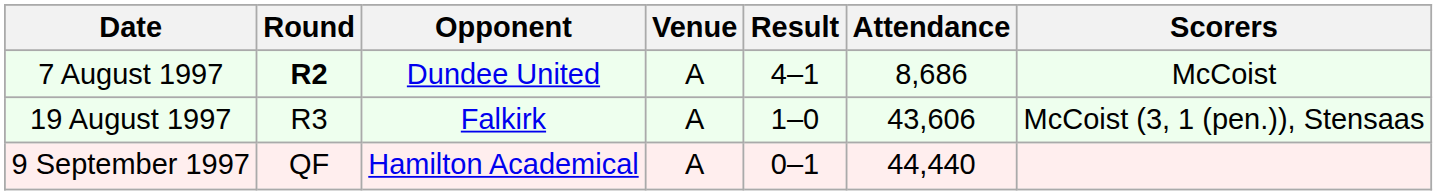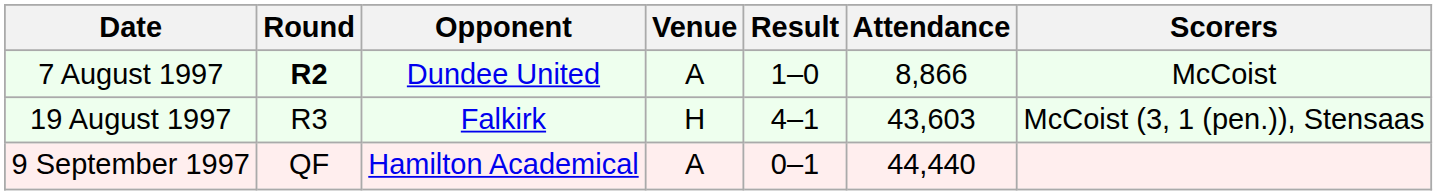7 August 1997 | Result: 4–1 -> 1–0
7 August 1997 | Attendance: 8,686 -> 8,866
19 August 1997 | Venue: A -> H
19 August 1997 | Result: 1–0 -> 4–1
19 August 1997 | Attendance: 43,606 -> 43,603
